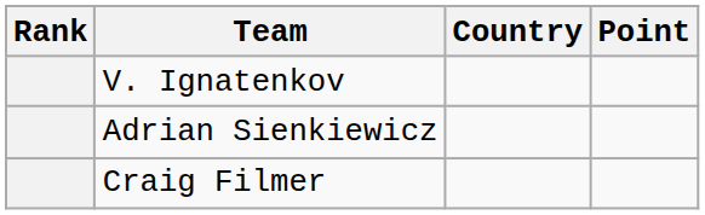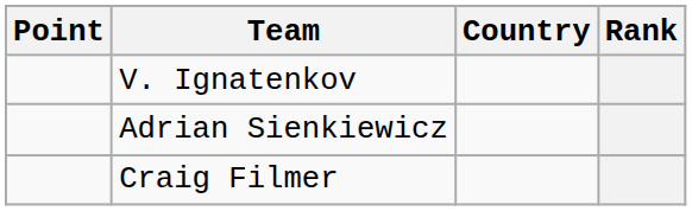columns swapped: Rank <-> Point
